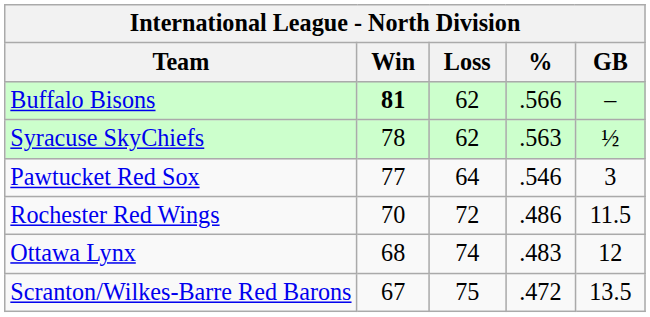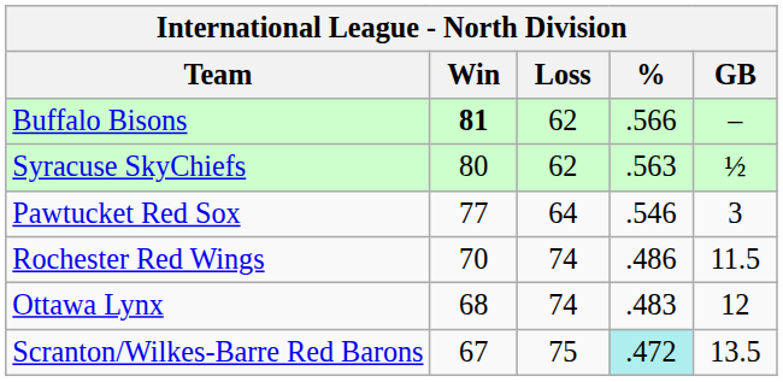Syracuse SkyChiefs | Win: 78 -> 80
Rochester Red Wings | Loss: 72 -> 74
Scranton/Wilkes-Barre Red Barons | %: no background -> paleturquoise background
